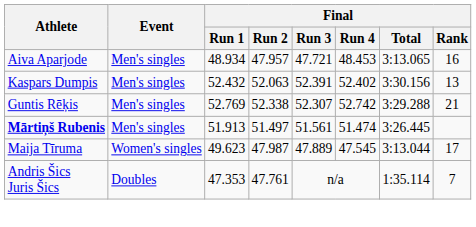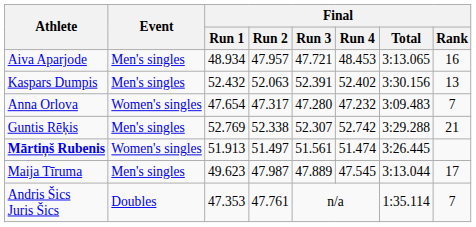+ row: Anna Orlova | Women's singles | 47.654 | 47.317 | 47.280 | 47.232 | 3:09.483 | 7
Mārtiņš Rubenis | Event: Men's singles -> Women's singles
Maija Tīruma | Event: Women's singles -> Men's singles
